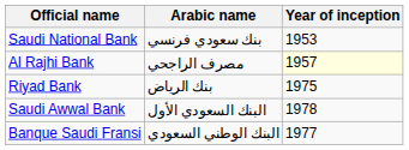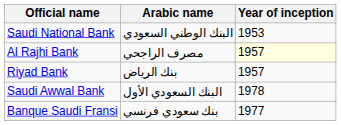Saudi National Bank | Arabic name: بنك سعودي فرنسي -> البنك الوطني السعودي
Riyad Bank | Year of inception: 1975 -> 1957
Banque Saudi Fransi | Arabic name: البنك الوطني السعودي -> بنك سعودي فرنسي
